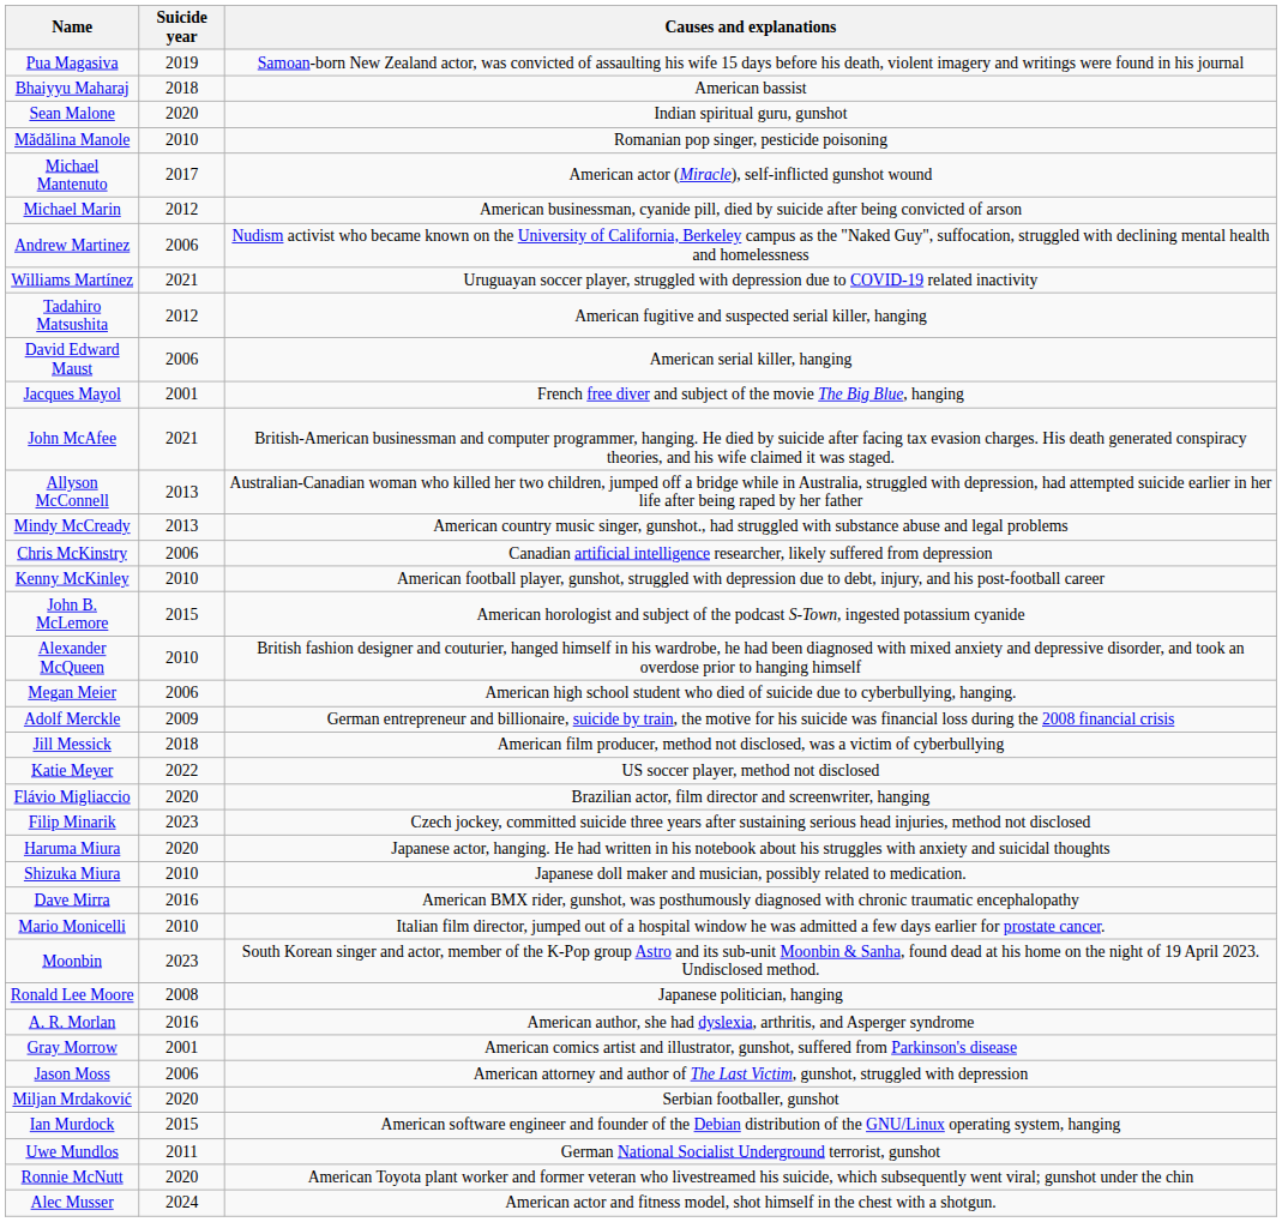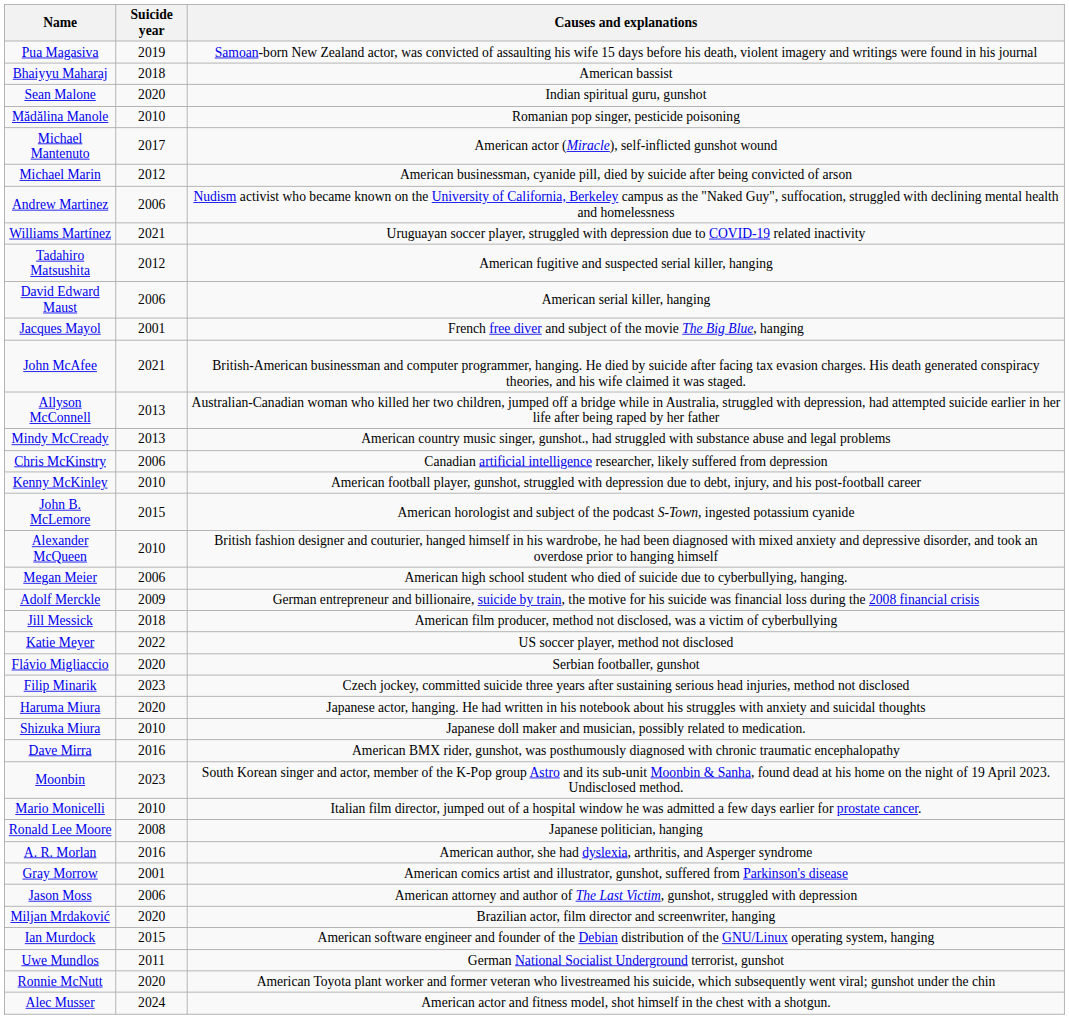Flávio Migliaccio | Causes and explanations: Brazilian actor, film director and screenwriter, hanging -> Serbian footballer, gunshot
rows swapped: Mario Monicelli <-> Moonbin
Miljan Mrdaković | Causes and explanations: Serbian footballer, gunshot -> Brazilian actor, film director and screenwriter, hanging
